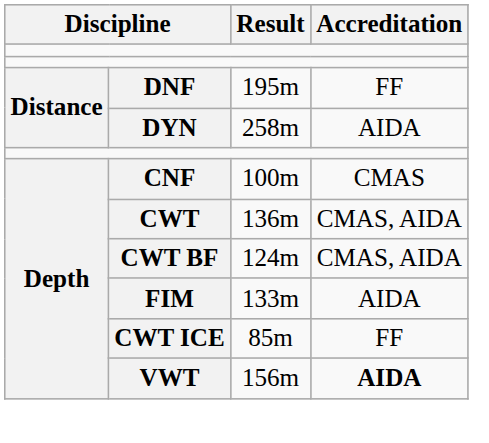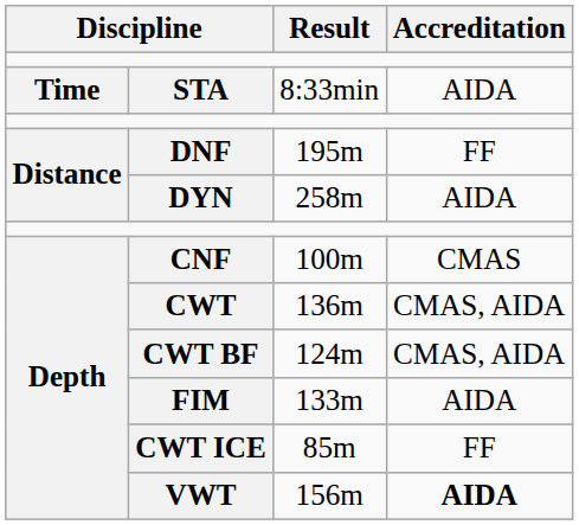+ row: Time | STA | 8:33min | AIDA
